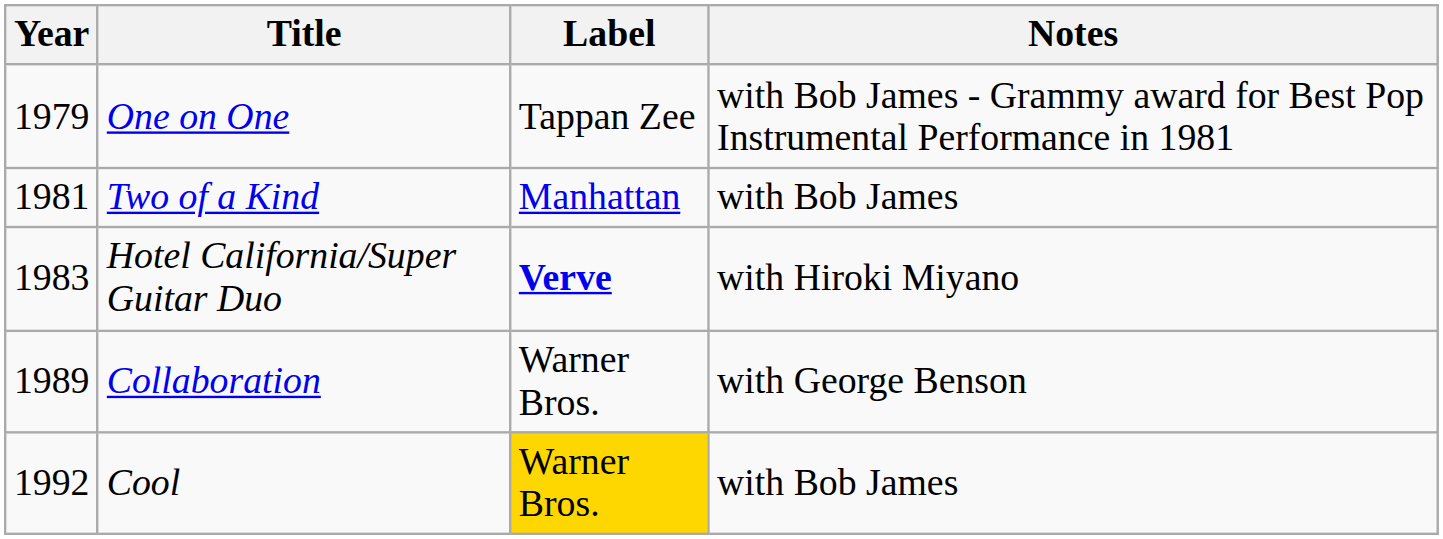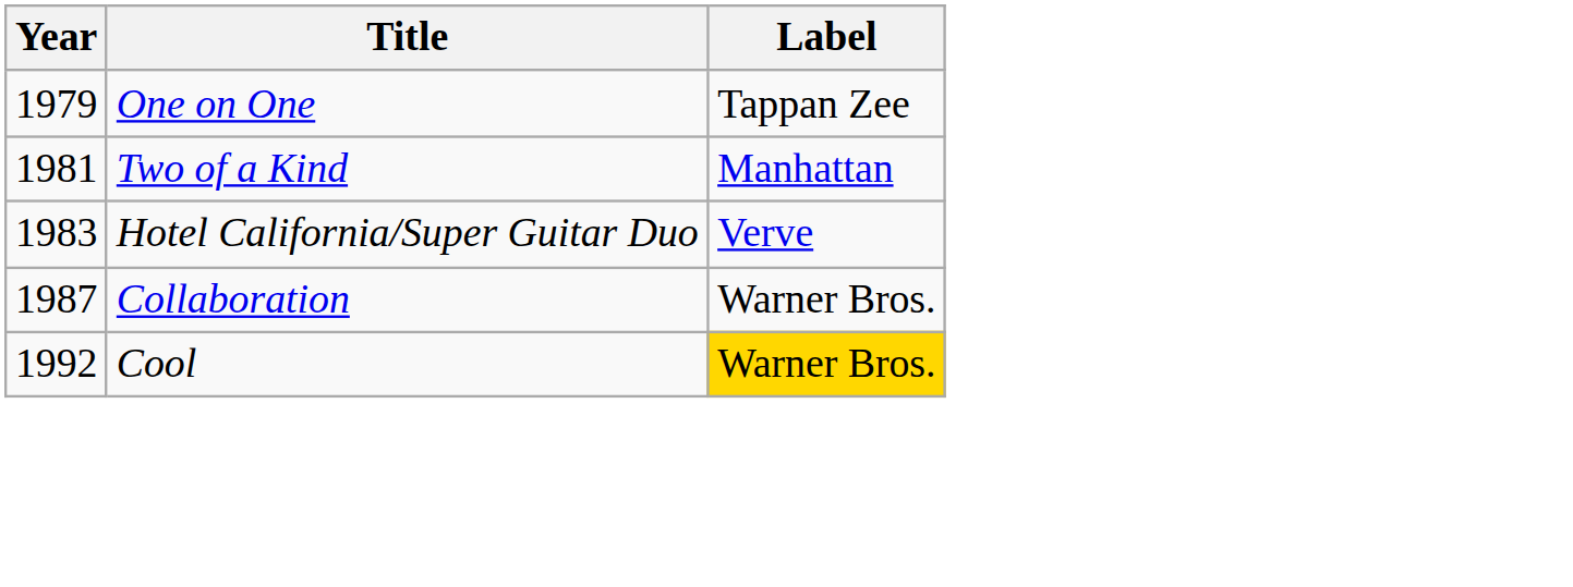- column: Notes | with Bob James - Grammy award for Best Pop Instrumental Performance in 1981 | with Bob James | with Hiroki Miyano | with George Benson | with Bob James
Hotel California/Super Guitar Duo | Label: bold -> normal
Collaboration | Year: 1989 -> 1987
